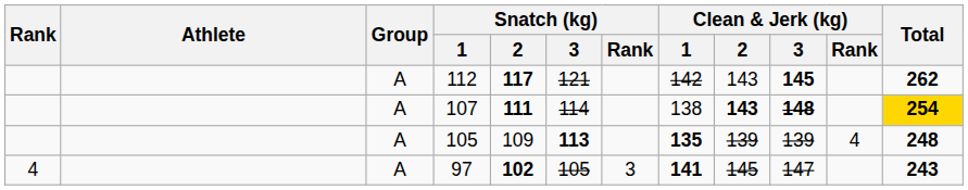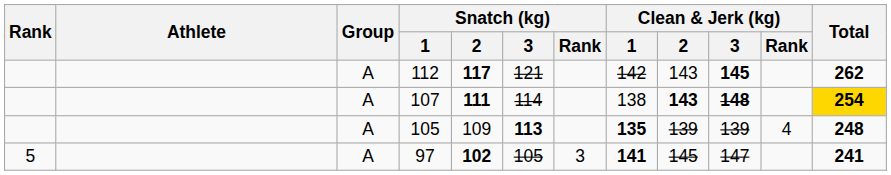97 | Rank: 4 -> 5
97 | Total: 243 -> 241
